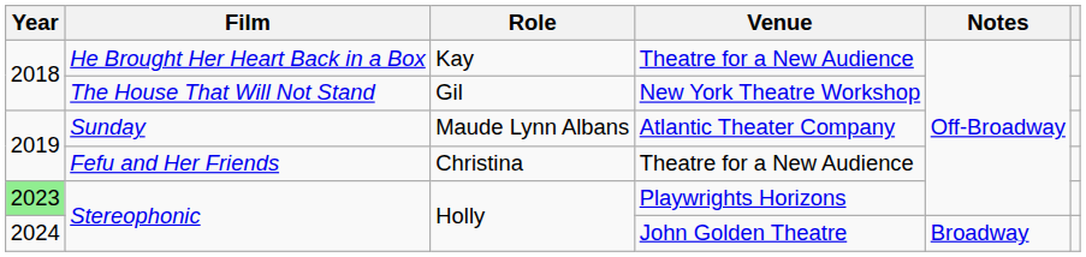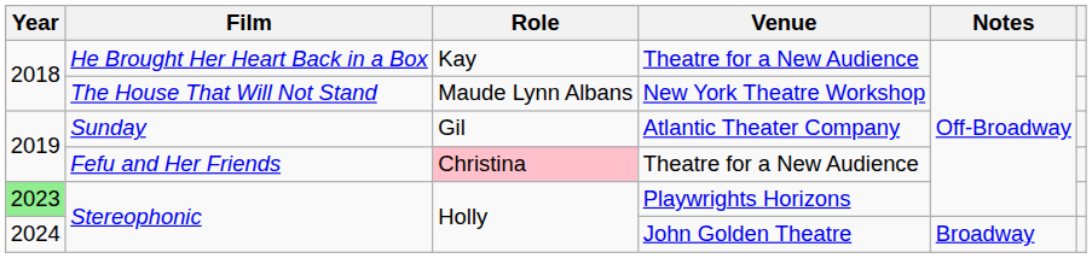The House That Will Not Stand | Role: Gil -> Maude Lynn Albans
Sunday | Role: Maude Lynn Albans -> Gil
Fefu and Her Friends | Role: no background -> pink background
